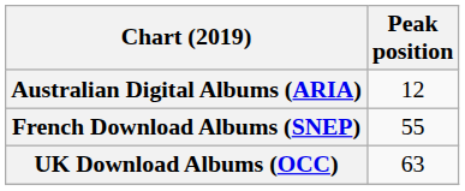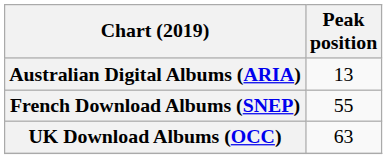Australian Digital Albums (ARIA) | Peak position: 12 -> 13
